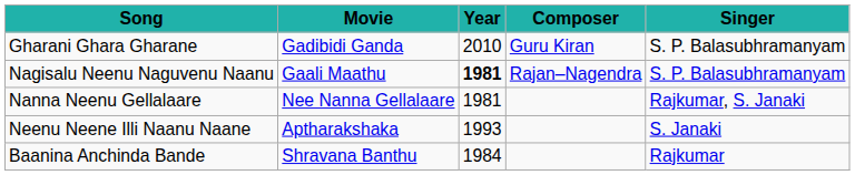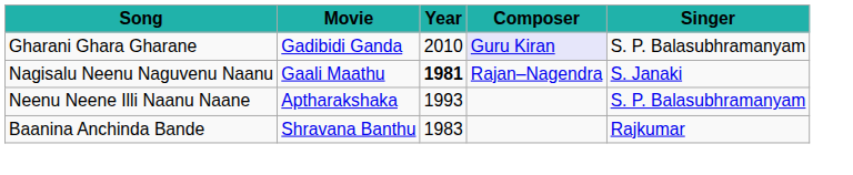Gharani Ghara Gharane | Composer: no background -> lavender background
Nagisalu Neenu Naguvenu Naanu | Singer: S. P. Balasubhramanyam -> S. Janaki
- row: Nanna Neenu Gellalaare | Nee Nanna Gellalaare | 1981 | Rajkumar, S. Janaki
Neenu Neene Illi Naanu Naane | Singer: S. Janaki -> S. P. Balasubhramanyam
Baanina Anchinda Bande | Year: 1984 -> 1983
